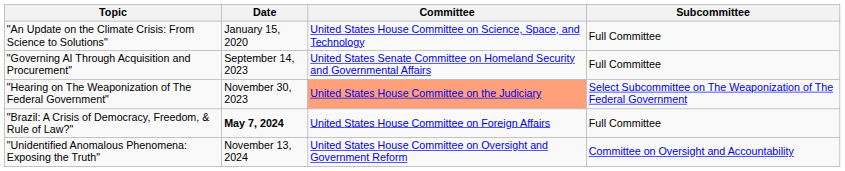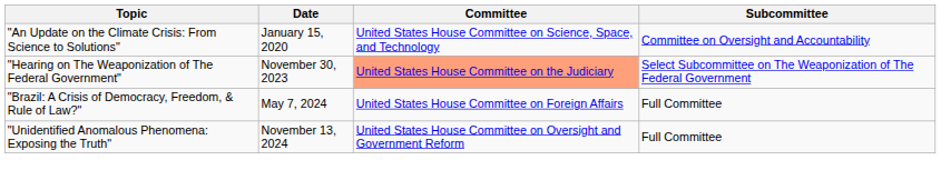"An Update on the Climate Crisis: From Science to Solutions" | Subcommittee: Full Committee -> Committee on Oversight and Accountability
- row: "Governing AI Through Acquisition and Procurement" | September 14, 2023 | United States Senate Committee on Homeland Security and Governmental Affairs | Full Committee
"Brazil: A Crisis of Democracy, Freedom, & Rule of Law?" | Date: bold -> normal
"Unidentified Anomalous Phenomena: Exposing the Truth" | Subcommittee: Committee on Oversight and Accountability -> Full Committee
